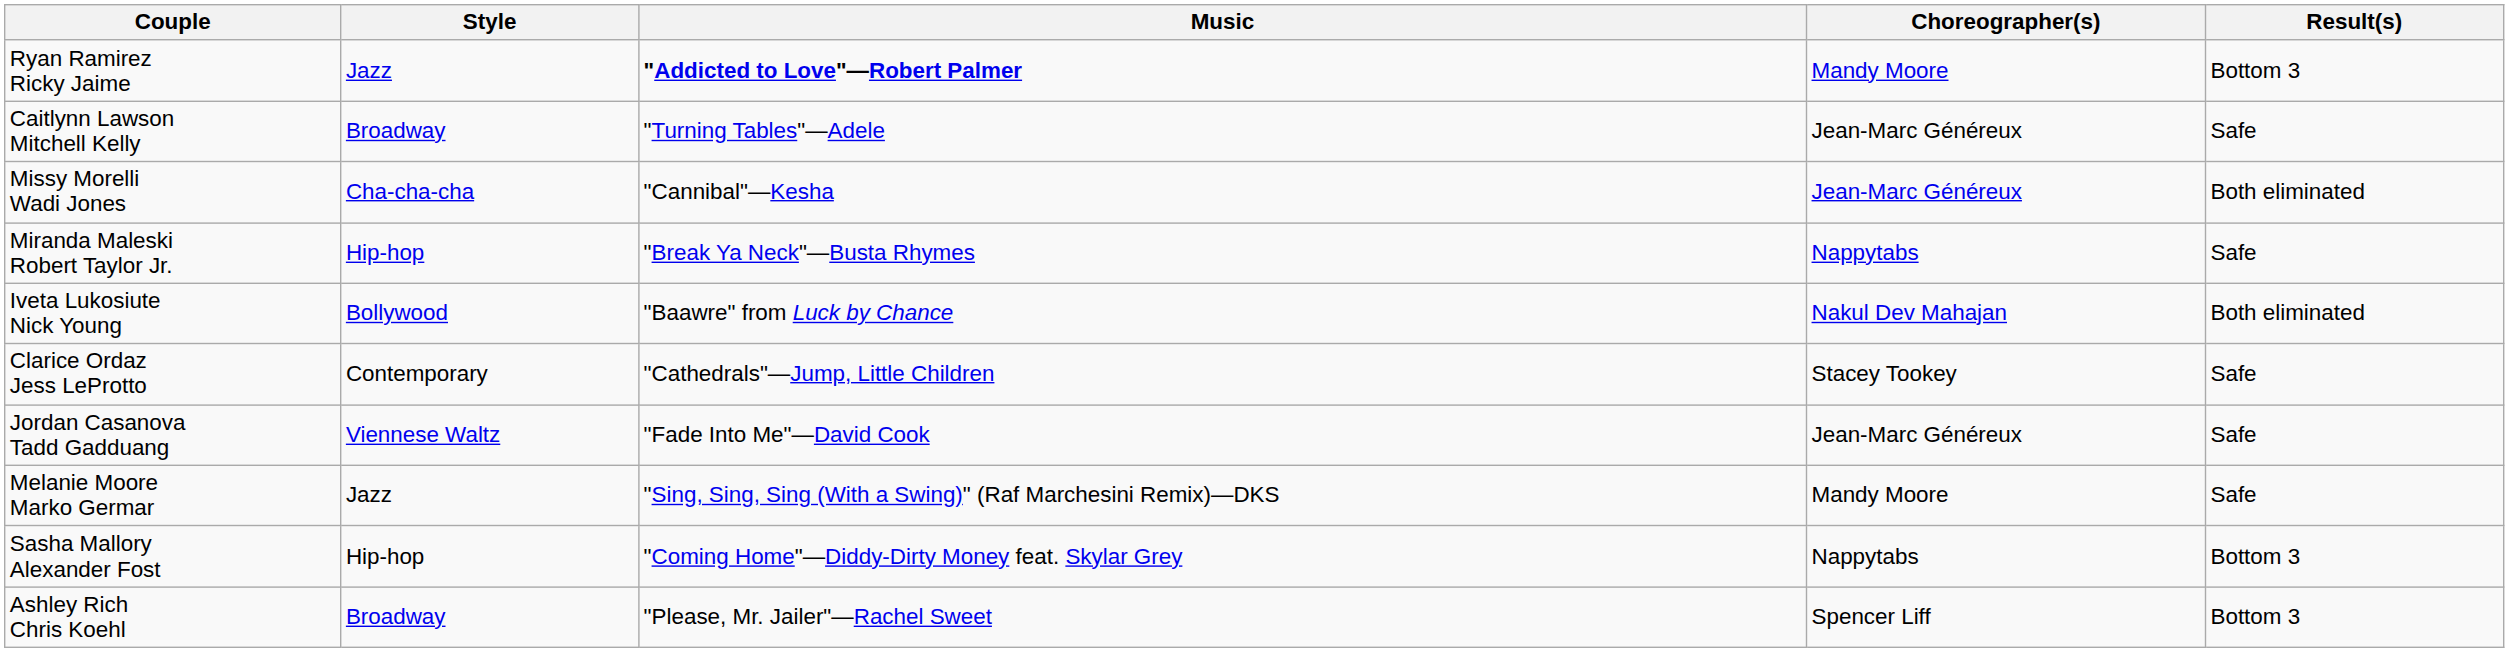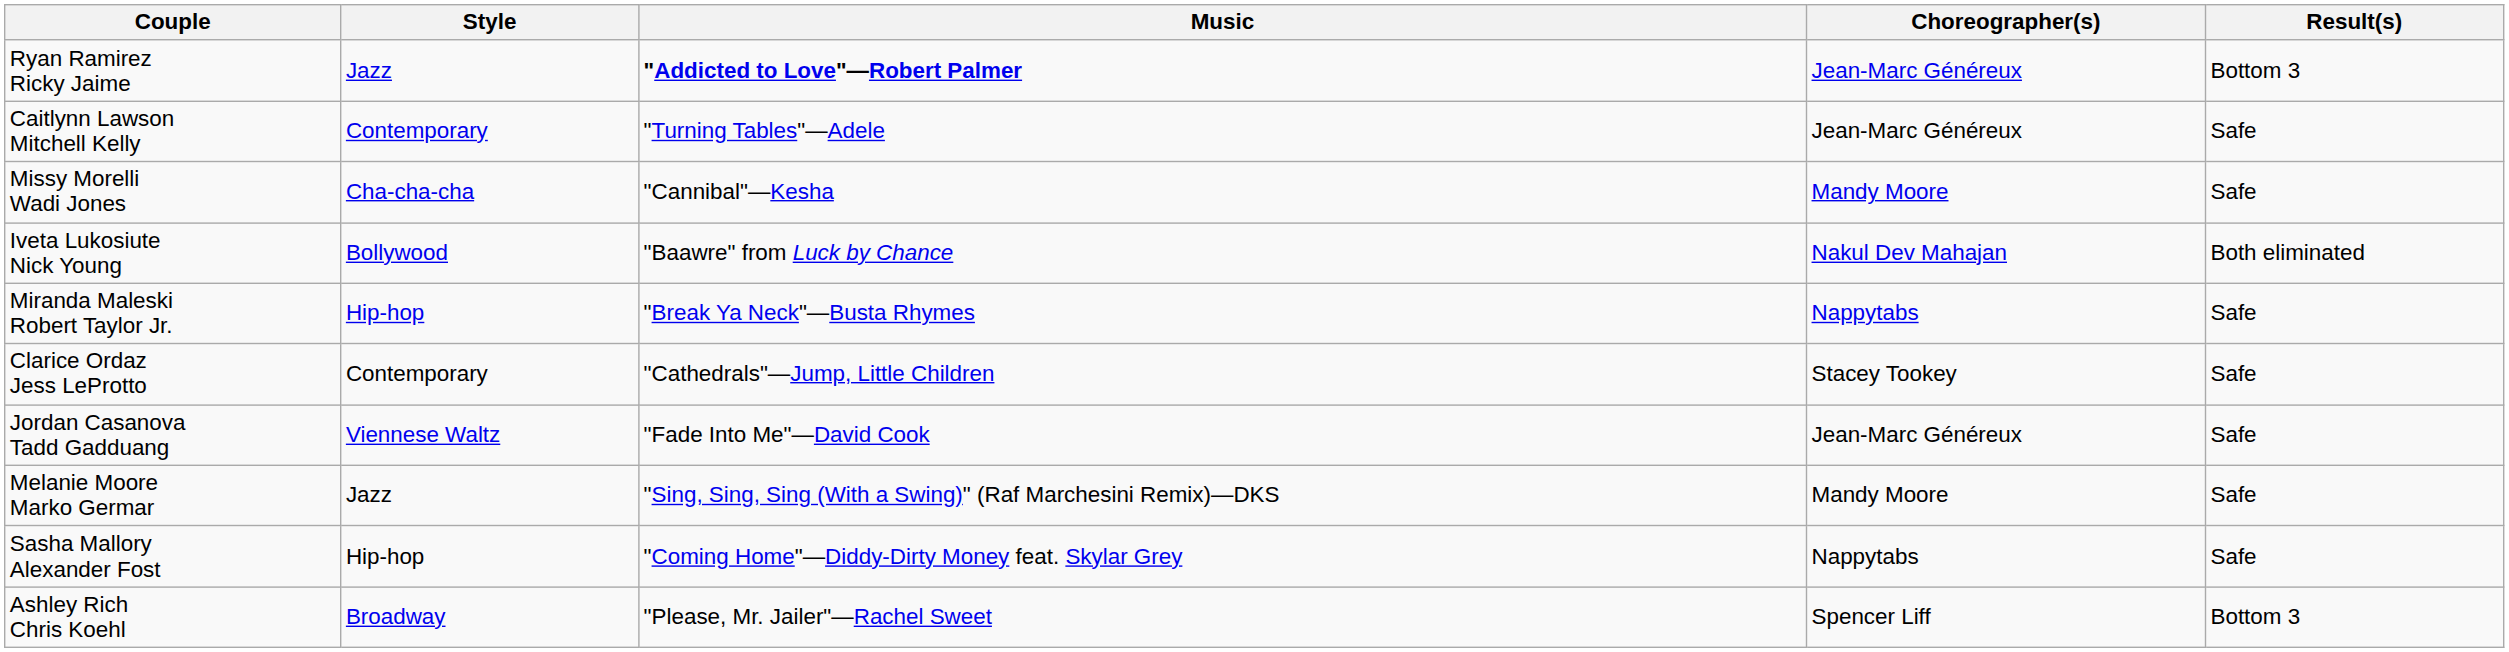Ryan Ramirez Ricky Jaime | Choreographer(s): Mandy Moore -> Jean-Marc Généreux
Caitlynn Lawson Mitchell Kelly | Style: Broadway -> Contemporary
Missy Morelli Wadi Jones | Choreographer(s): Jean-Marc Généreux -> Mandy Moore
Missy Morelli Wadi Jones | Result(s): Both eliminated -> Safe
rows swapped: Iveta Lukosiute Nick Young <-> Miranda Maleski Robert Taylor Jr.
Sasha Mallory Alexander Fost | Result(s): Bottom 3 -> Safe
